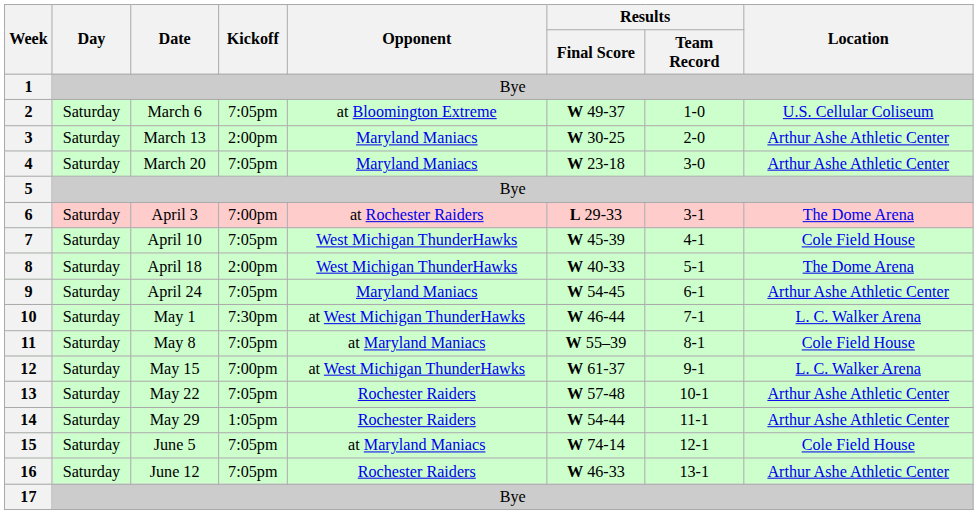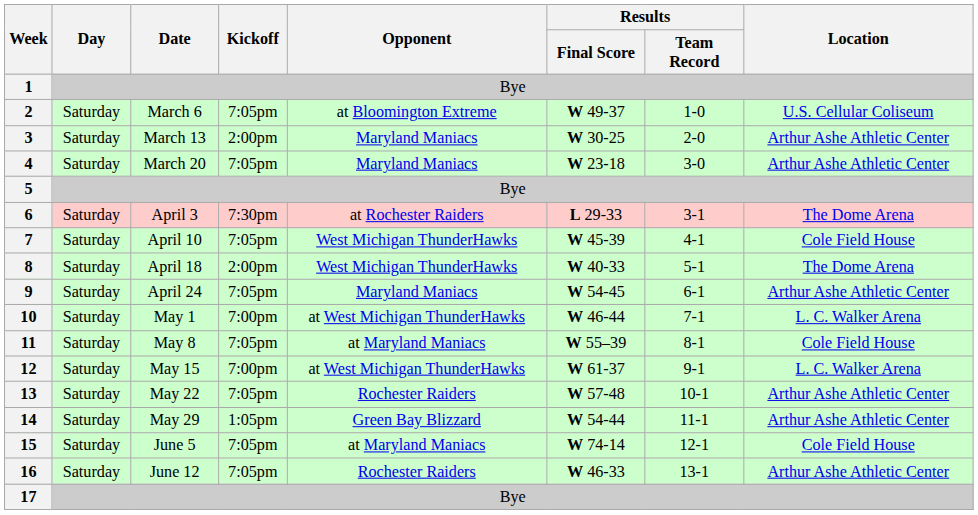6 | Kickoff: 7:00pm -> 7:30pm
10 | Kickoff: 7:30pm -> 7:00pm
14 | Opponent: Rochester Raiders -> Green Bay Blizzard
